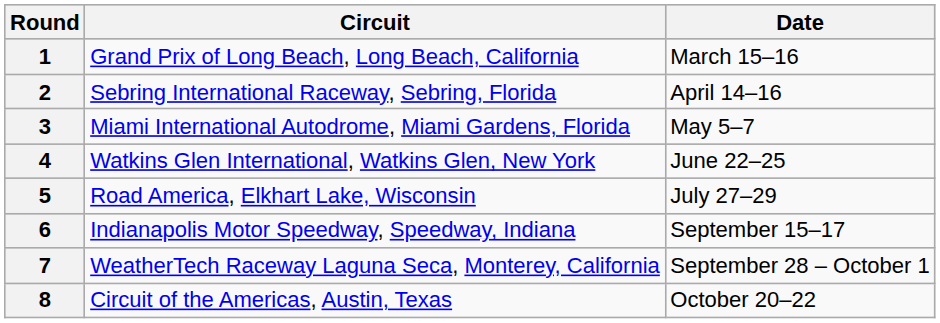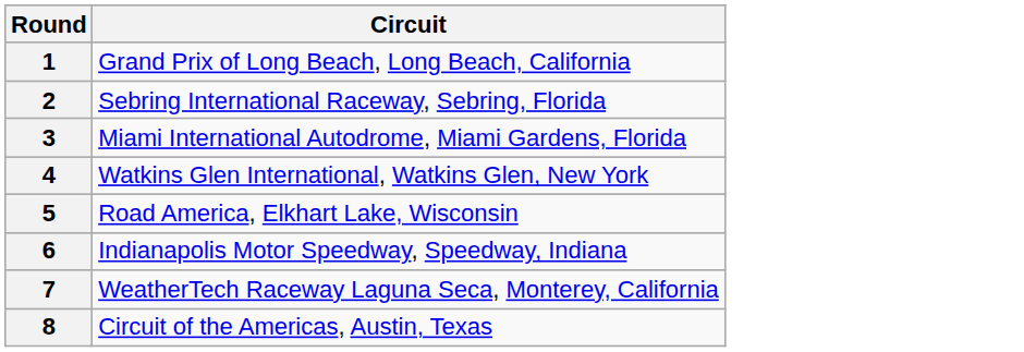- column: Date | March 15–16 | April 14–16 | May 5–7 | June 22–25 | July 27–29 | September 15–17 | September 28 – October 1 | October 20–22
